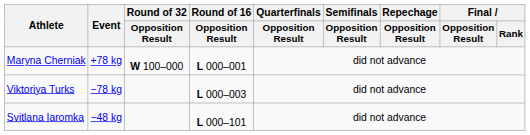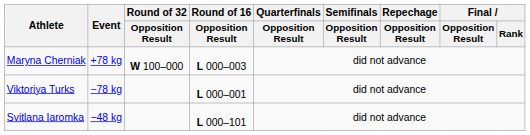Maryna Cherniak | Round of 16 / Opposition Result: L 000–001 -> L 000–003
Viktoriya Turks | Round of 16 / Opposition Result: L 000–003 -> L 000–001
